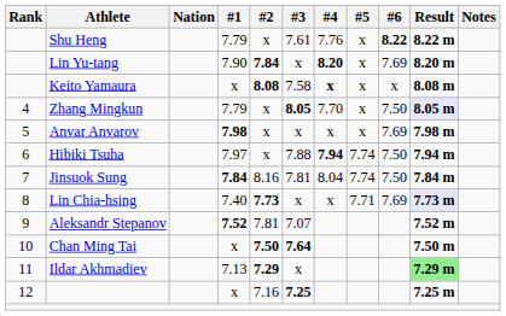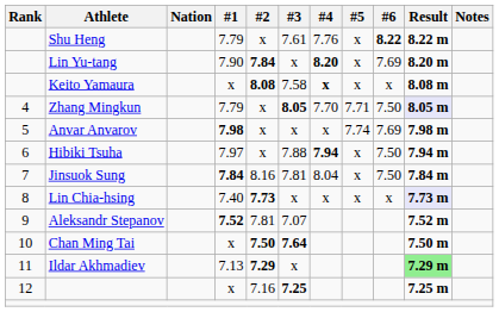Zhang Mingkun | #5: x -> 7.71
Anvar Anvarov | #5: x -> 7.74
Hibiki Tsuha | #5: 7.74 -> x
Jinsuok Sung | #5: 7.74 -> x
Lin Chia-hsing | #5: 7.71 -> x
Lin Chia-hsing | #6: 7.69 -> x
